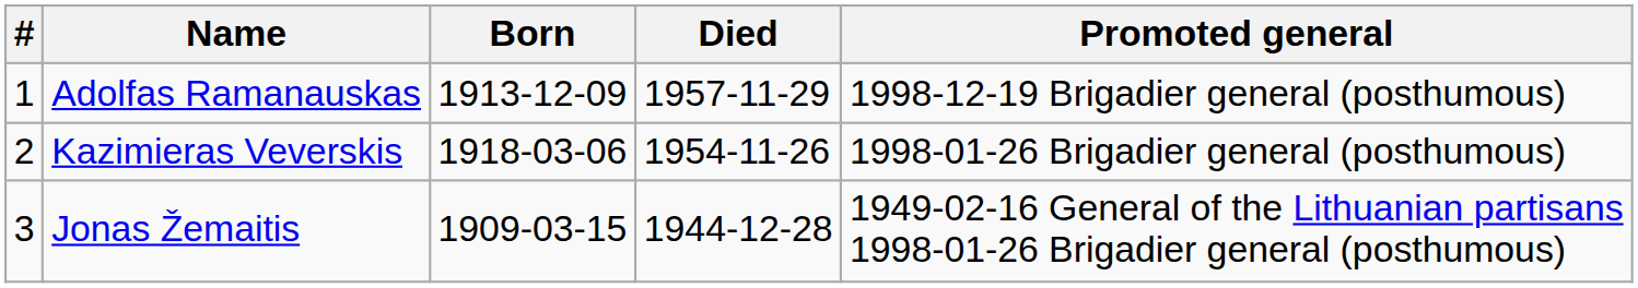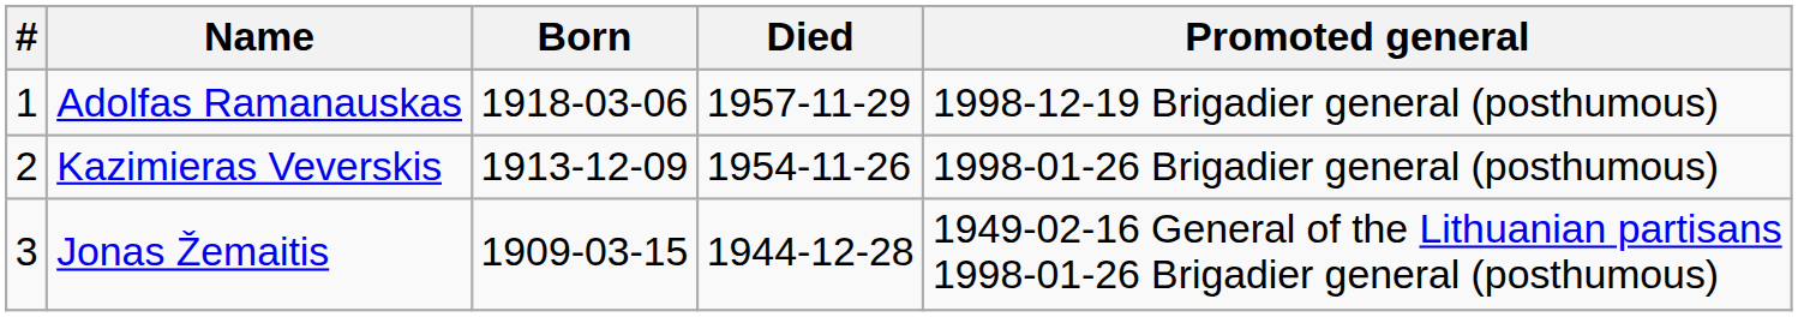Adolfas Ramanauskas | Born: 1913-12-09 -> 1918-03-06
Kazimieras Veverskis | Born: 1918-03-06 -> 1913-12-09
